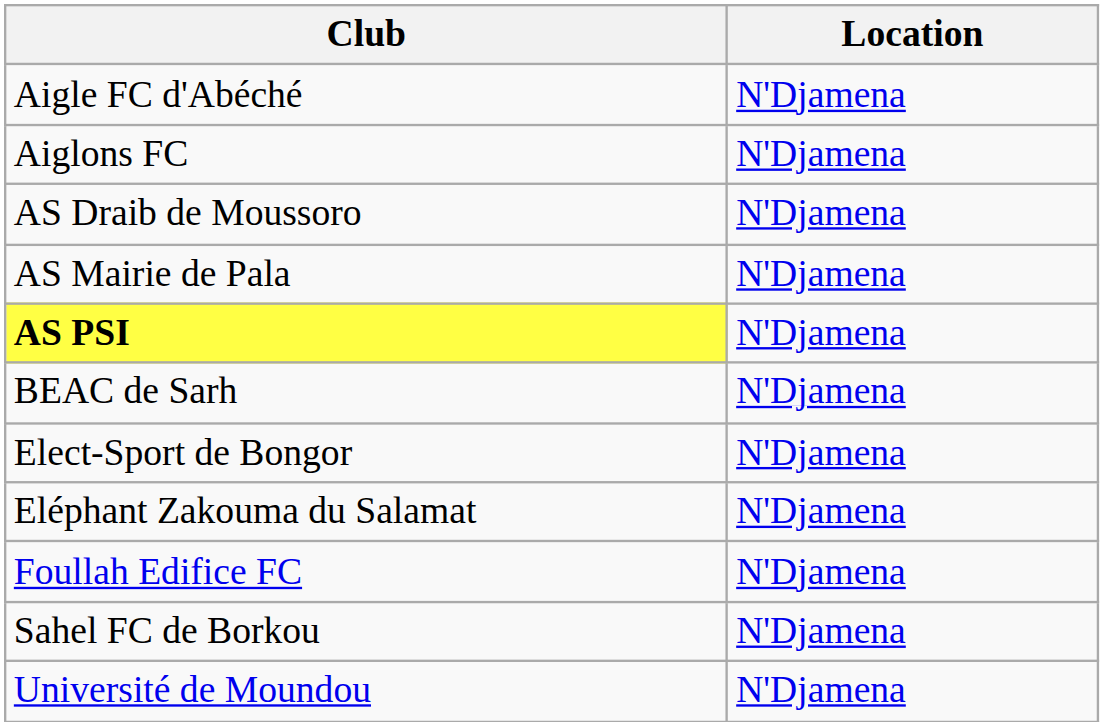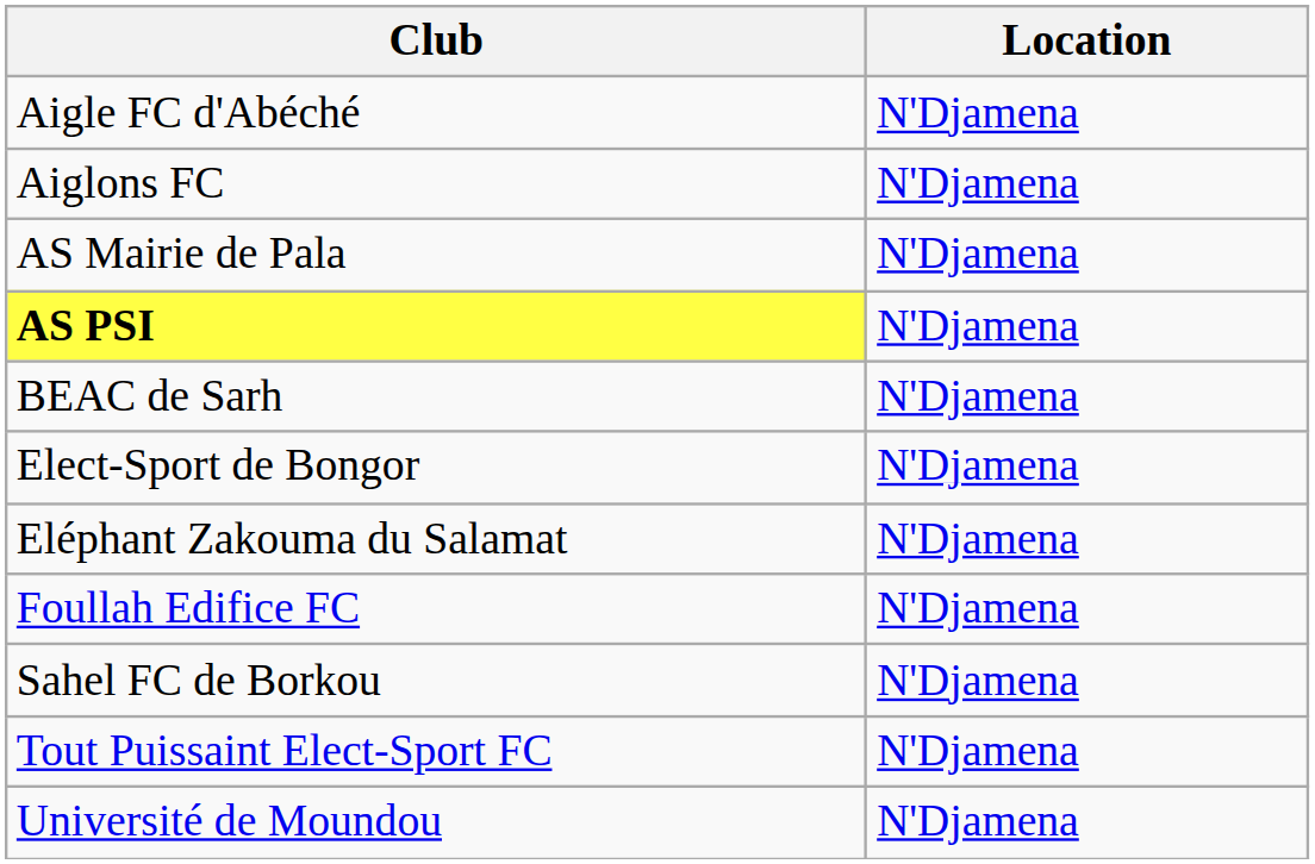- row: AS Draib de Moussoro | N'Djamena
+ row: Tout Puissaint Elect-Sport FC | N'Djamena
